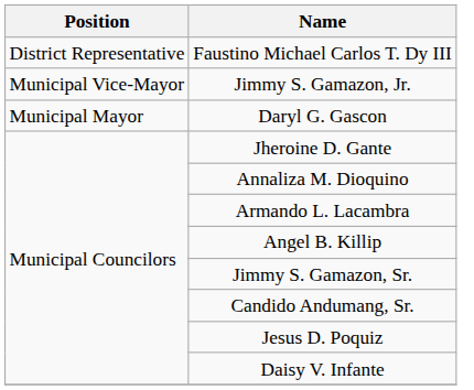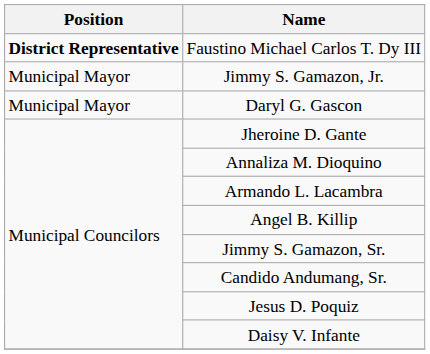Faustino Michael Carlos T. Dy III | Position: normal -> bold
Jimmy S. Gamazon, Jr. | Position: Municipal Vice-Mayor -> Municipal Mayor
